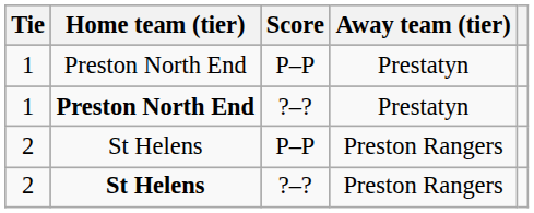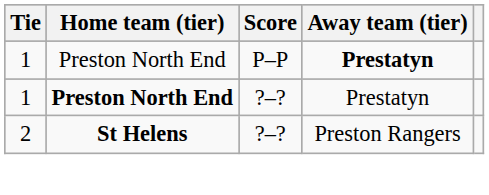1 / P–P | Away team (tier): normal -> bold
- row: 2 | St Helens | P–P | Preston Rangers
